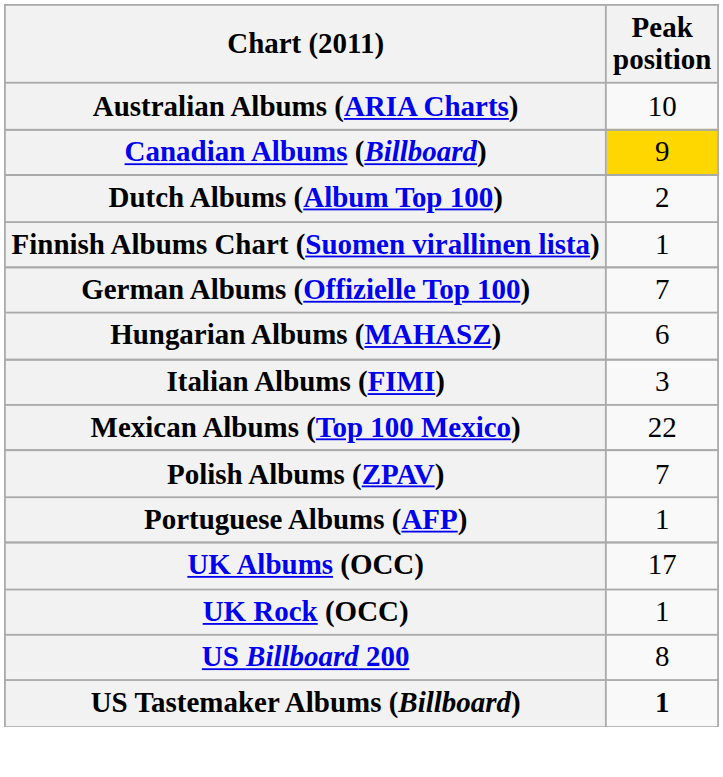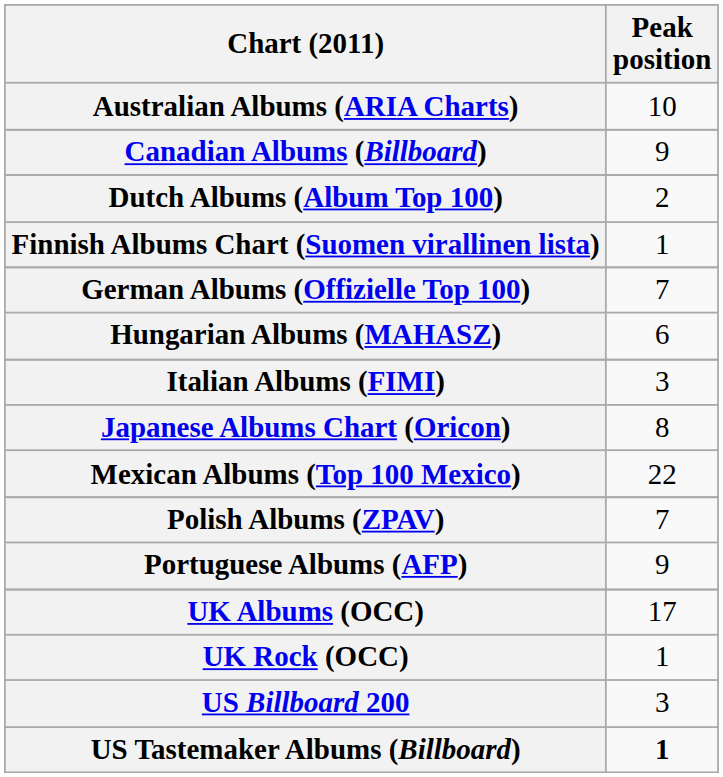Canadian Albums (Billboard) | Peak position: gold background -> no background
+ row: Japanese Albums Chart (Oricon) | 8
Portuguese Albums (AFP) | Peak position: 1 -> 9
US Billboard 200 | Peak position: 8 -> 3
